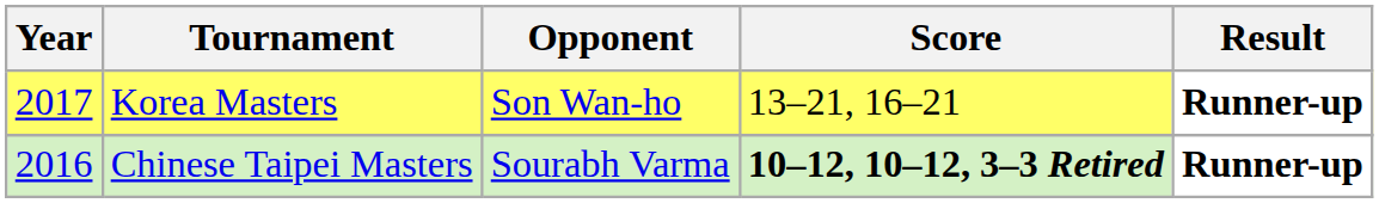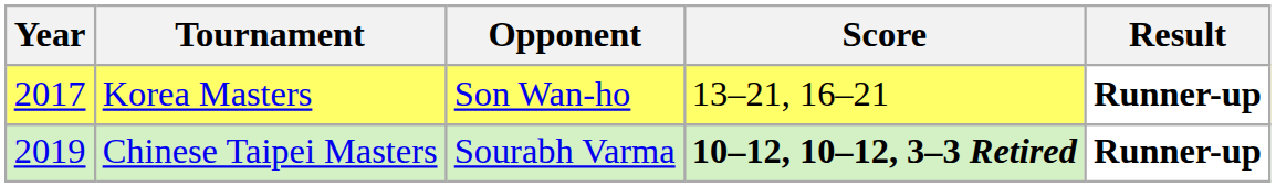Chinese Taipei Masters | Year: 2016 -> 2019
